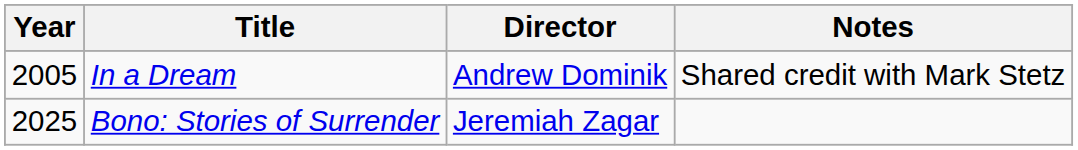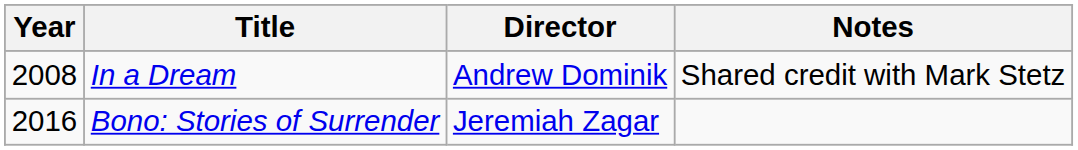In a Dream | Year: 2005 -> 2008
Bono: Stories of Surrender | Year: 2025 -> 2016
